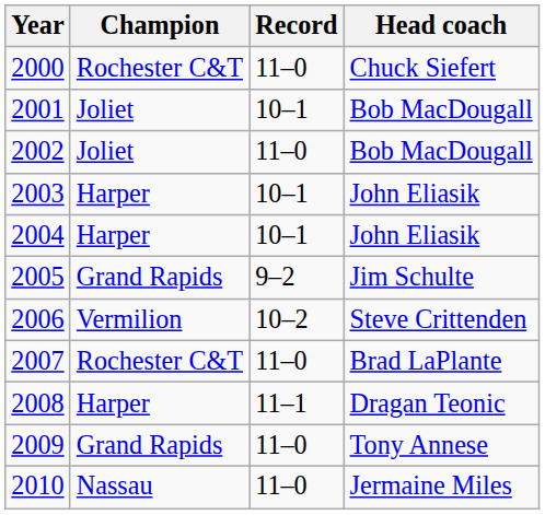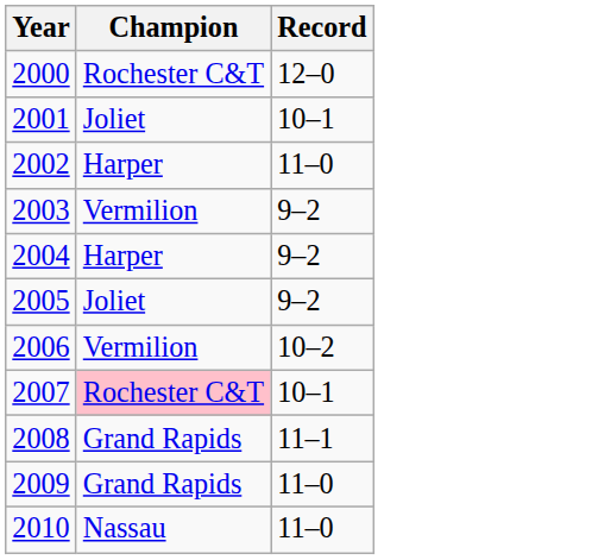- column: Head coach | Chuck Siefert | Bob MacDougall | Bob MacDougall | John Eliasik | John Eliasik | Jim Schulte | Steve Crittenden | Brad LaPlante | Dragan Teonic | Tony Annese | Jermaine Miles
2000 | Record: 11–0 -> 12–0
2002 | Champion: Joliet -> Harper
2003 | Champion: Harper -> Vermilion
2003 | Record: 10–1 -> 9–2
2004 | Record: 10–1 -> 9–2
2005 | Champion: Grand Rapids -> Joliet
2007 | Champion: no background -> pink background
2007 | Record: 11–0 -> 10–1
2008 | Champion: Harper -> Grand Rapids
